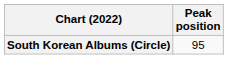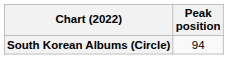South Korean Albums (Circle) | Peak position: 95 -> 94
